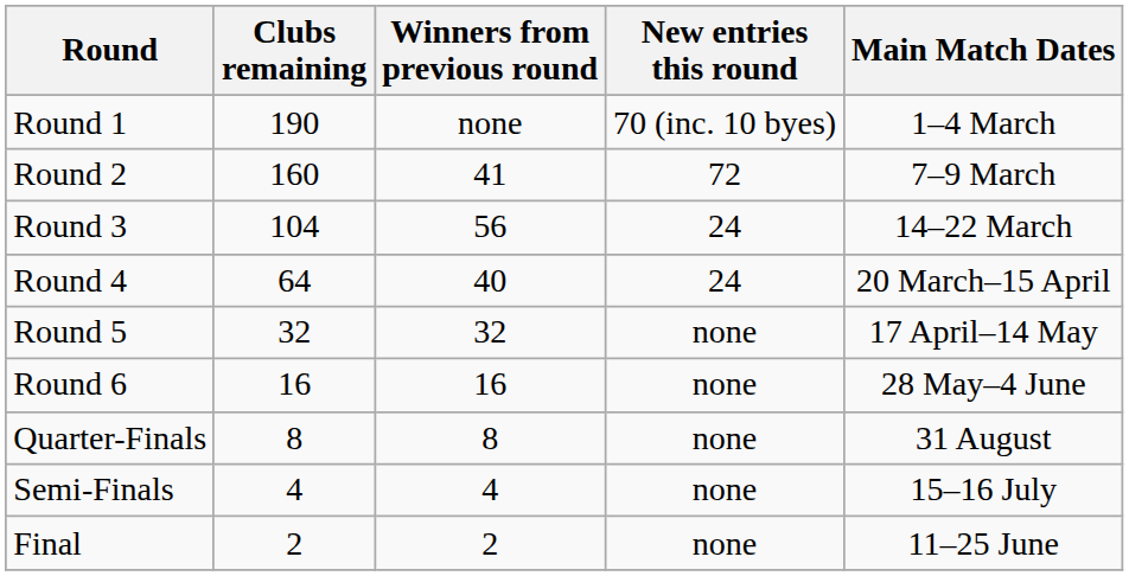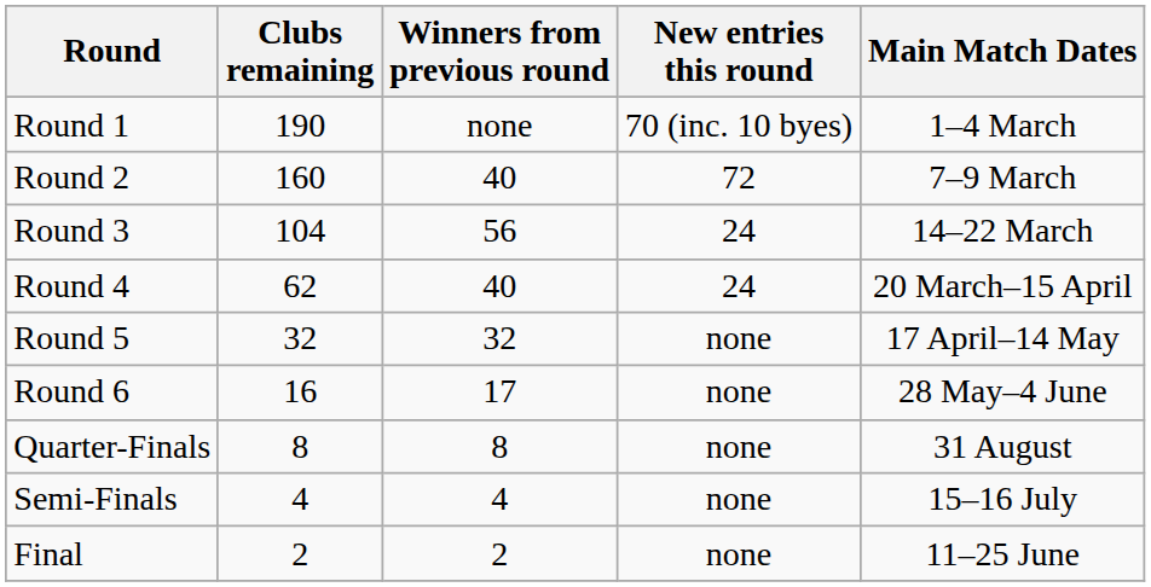Round 2 | Winners from previous round: 41 -> 40
Round 4 | Clubs remaining: 64 -> 62
Round 6 | Winners from previous round: 16 -> 17
